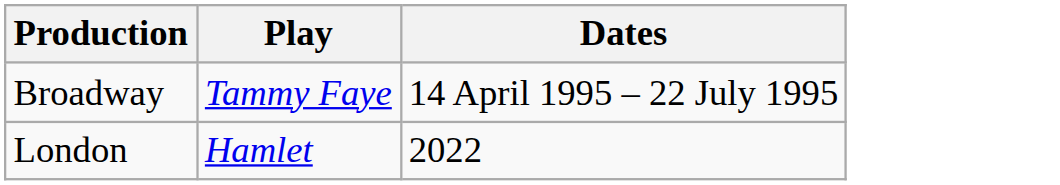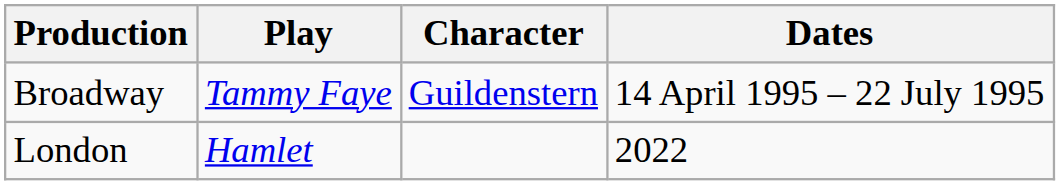+ column: Character | Guildenstern
